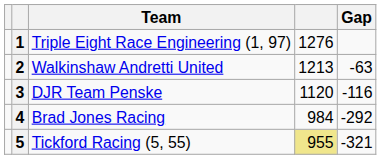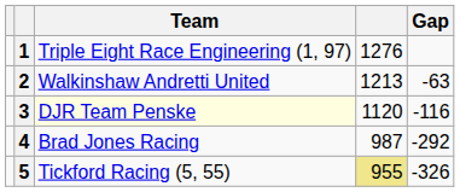3 | Team: no background -> lightyellow background
4 | column 4: 984 -> 987
5 | Gap: -321 -> -326
